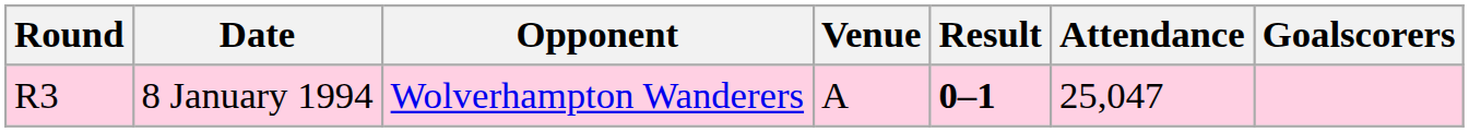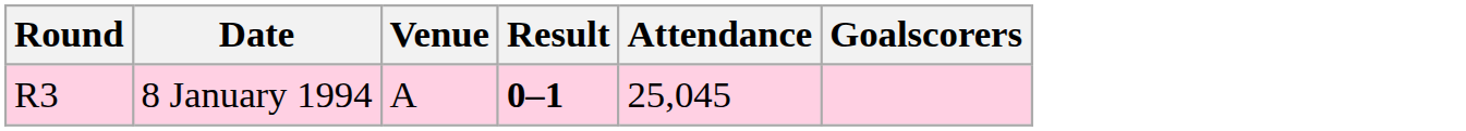- column: Opponent | Wolverhampton Wanderers
8 January 1994 | Attendance: 25,047 -> 25,045
